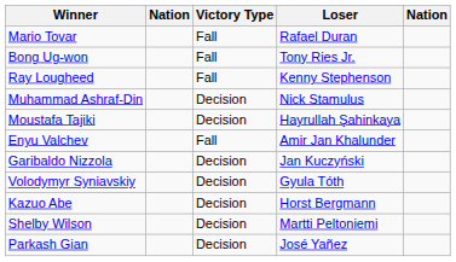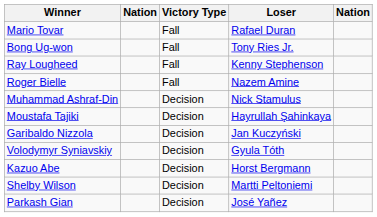+ row: Roger Bielle | Fall | Nazem Amine
- row: Enyu Valchev | Fall | Amir Jan Khalunder
